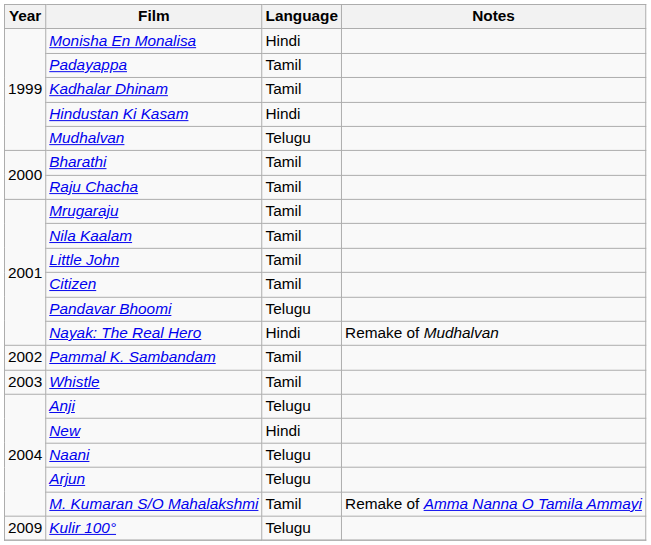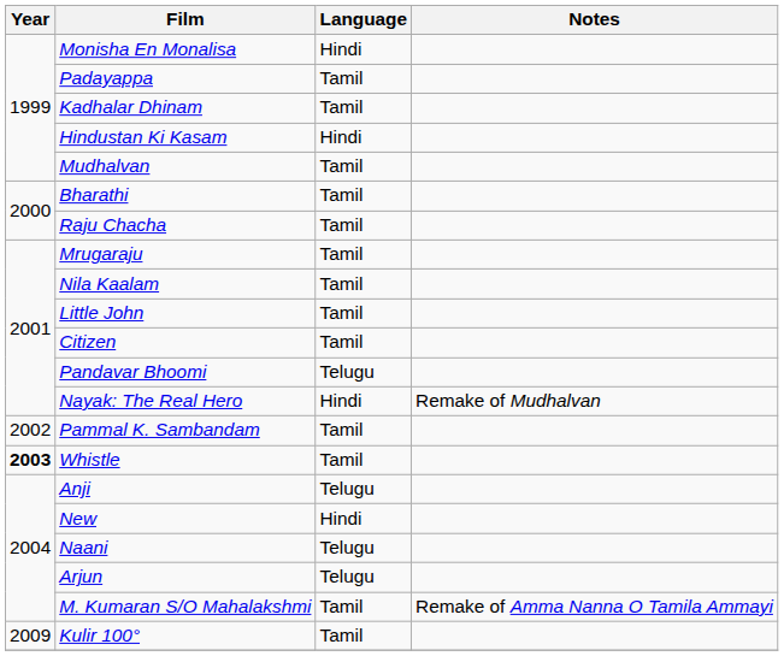Mudhalvan | Language: Telugu -> Tamil
Whistle | Year: normal -> bold
Kulir 100° | Language: Telugu -> Tamil
